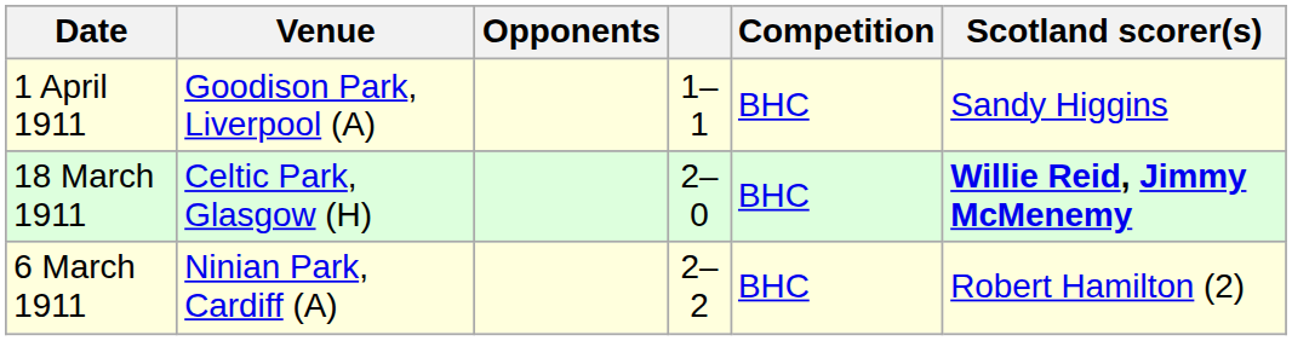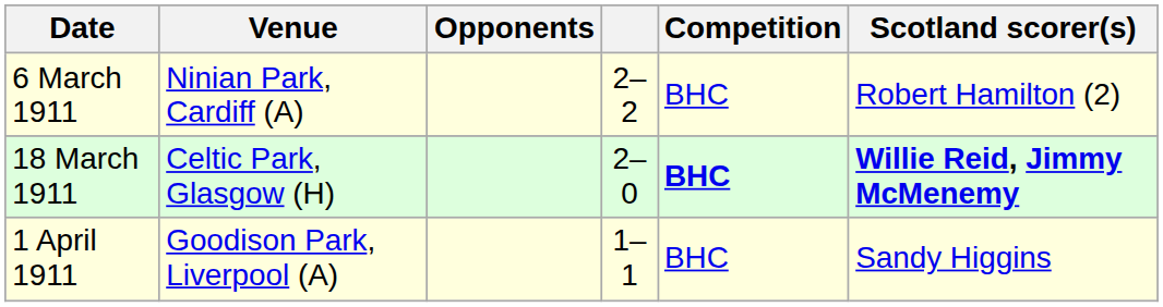rows swapped: 6 March 1911 <-> 1 April 1911
18 March 1911 | Competition: normal -> bold
